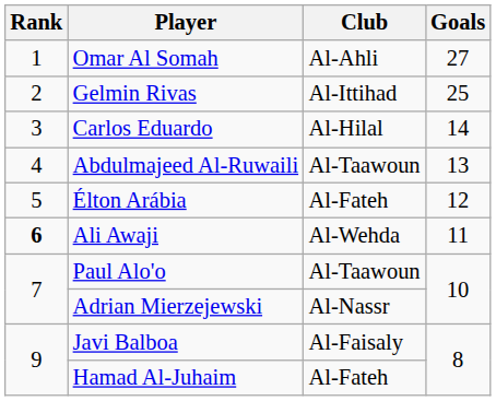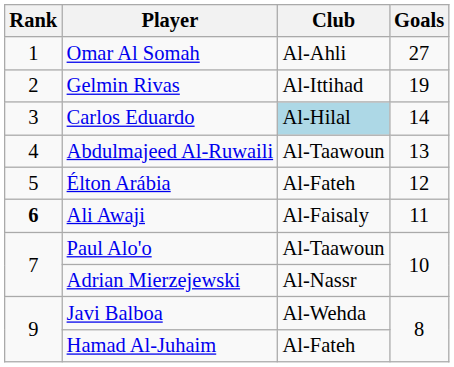Gelmin Rivas | Goals: 25 -> 19
Carlos Eduardo | Club: no background -> lightblue background
Ali Awaji | Club: Al-Wehda -> Al-Faisaly
Javi Balboa | Club: Al-Faisaly -> Al-Wehda
